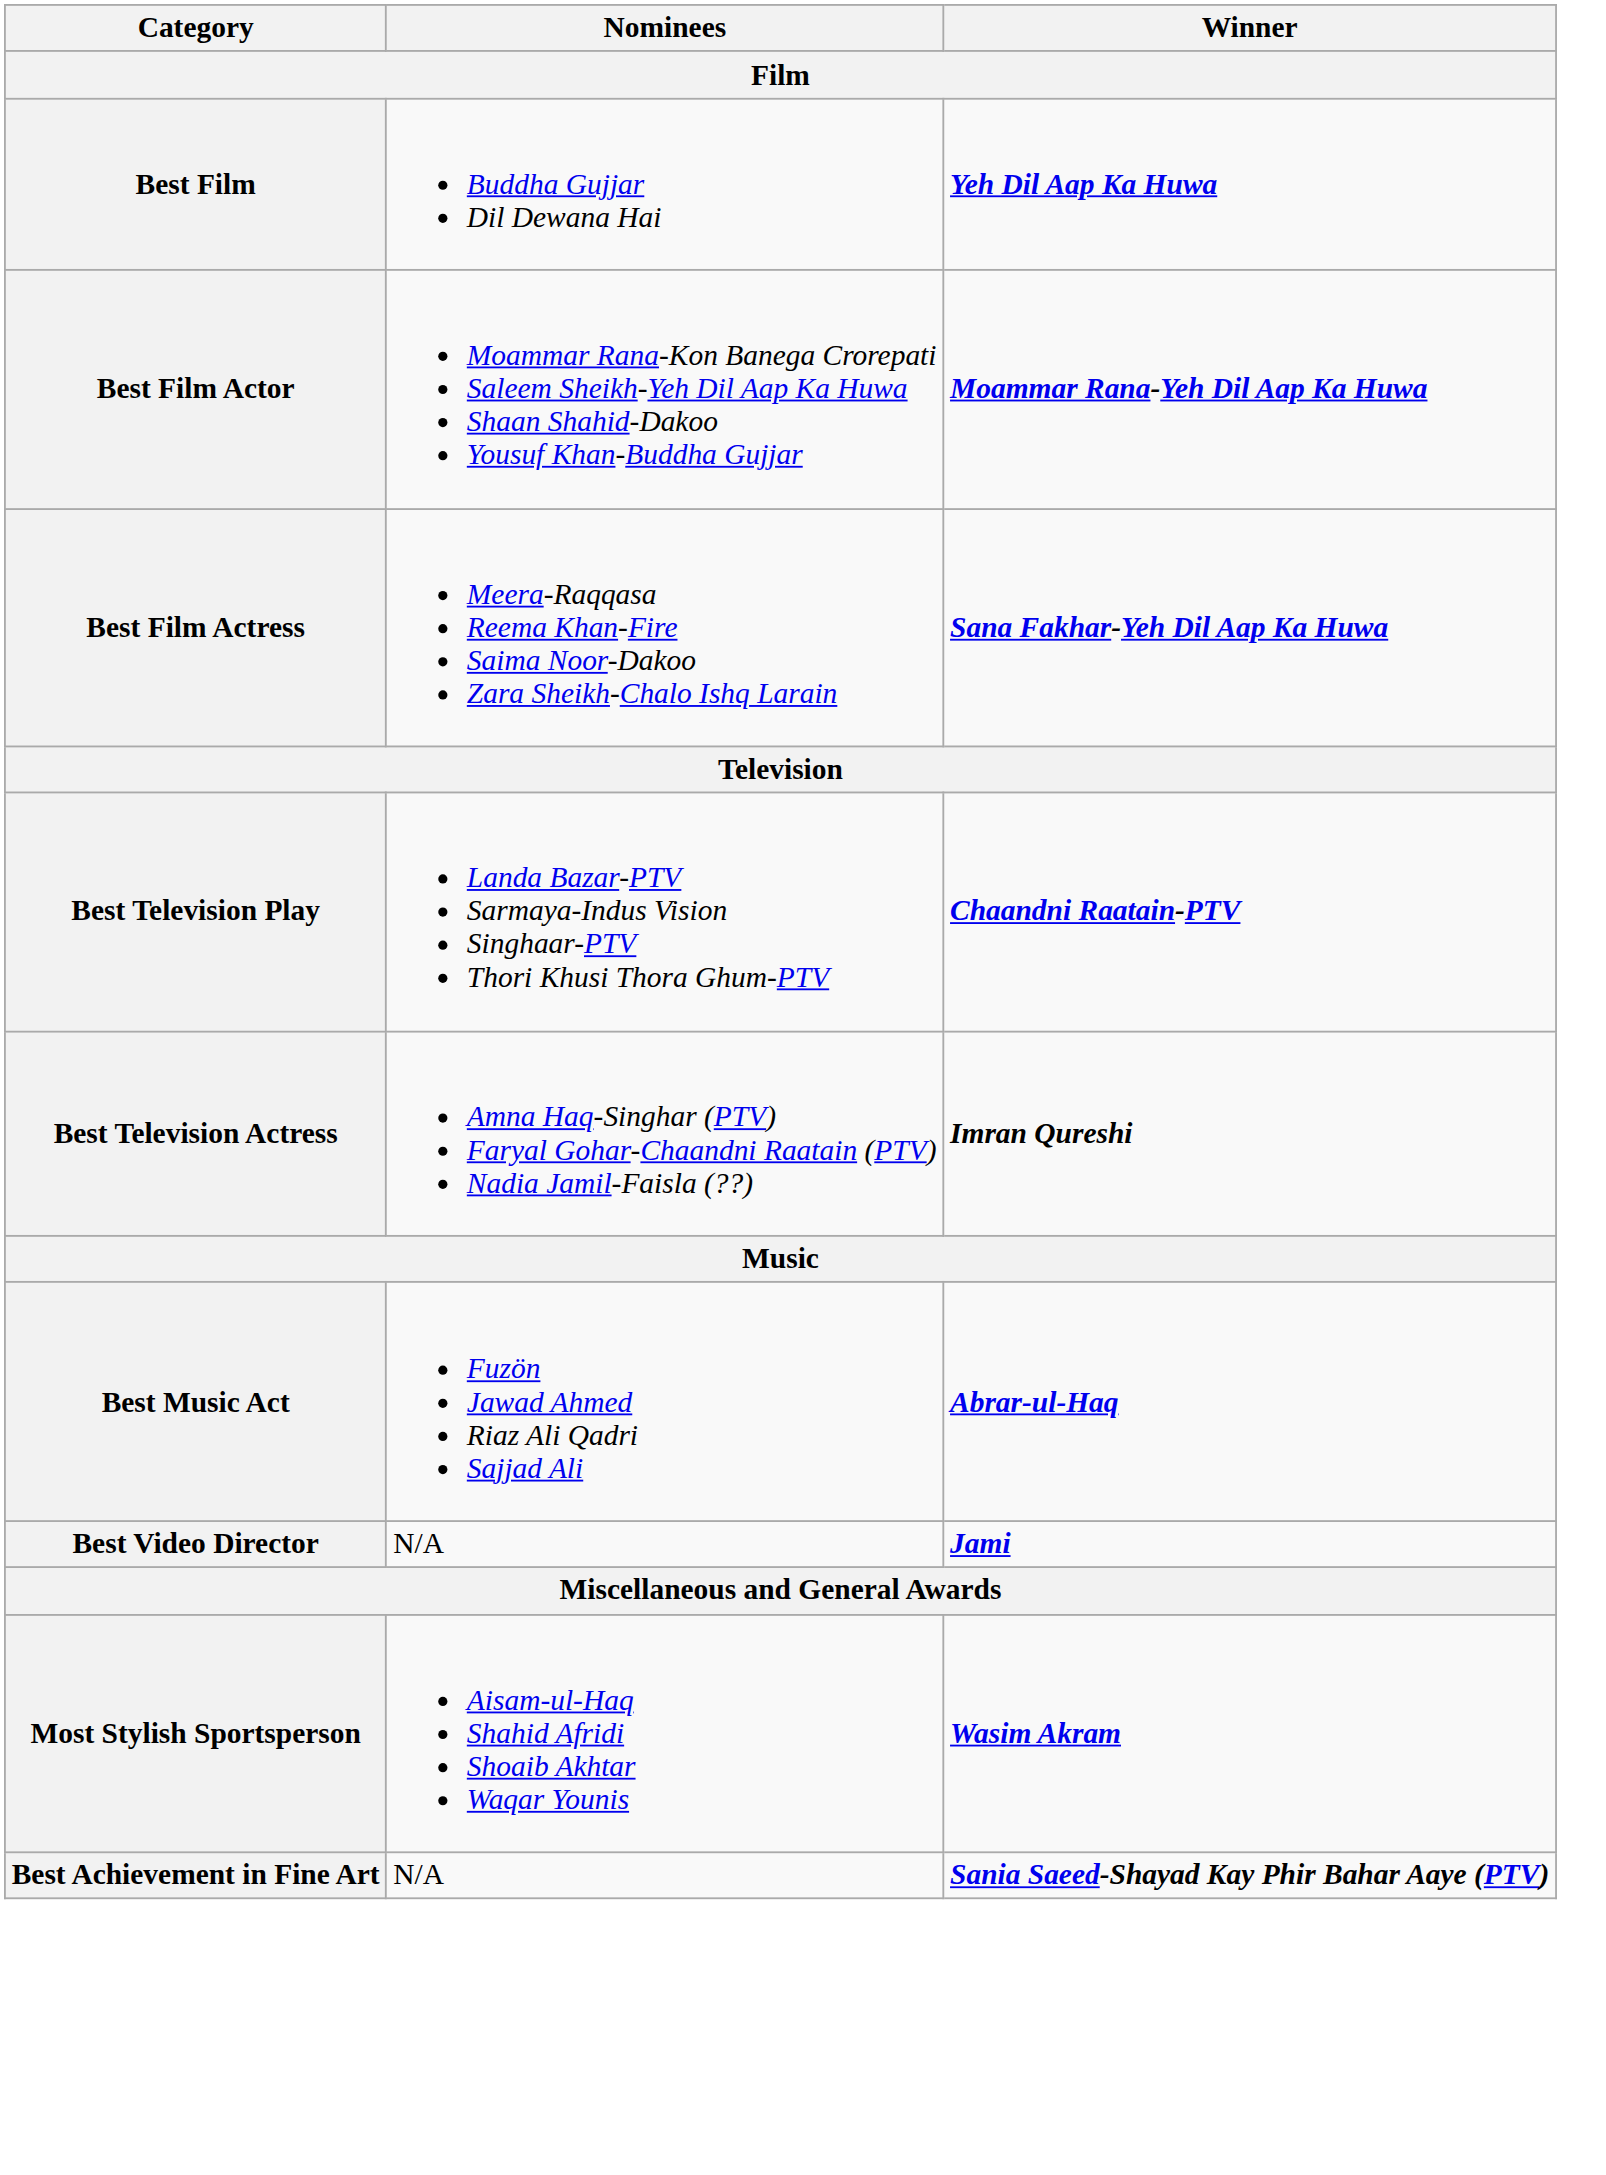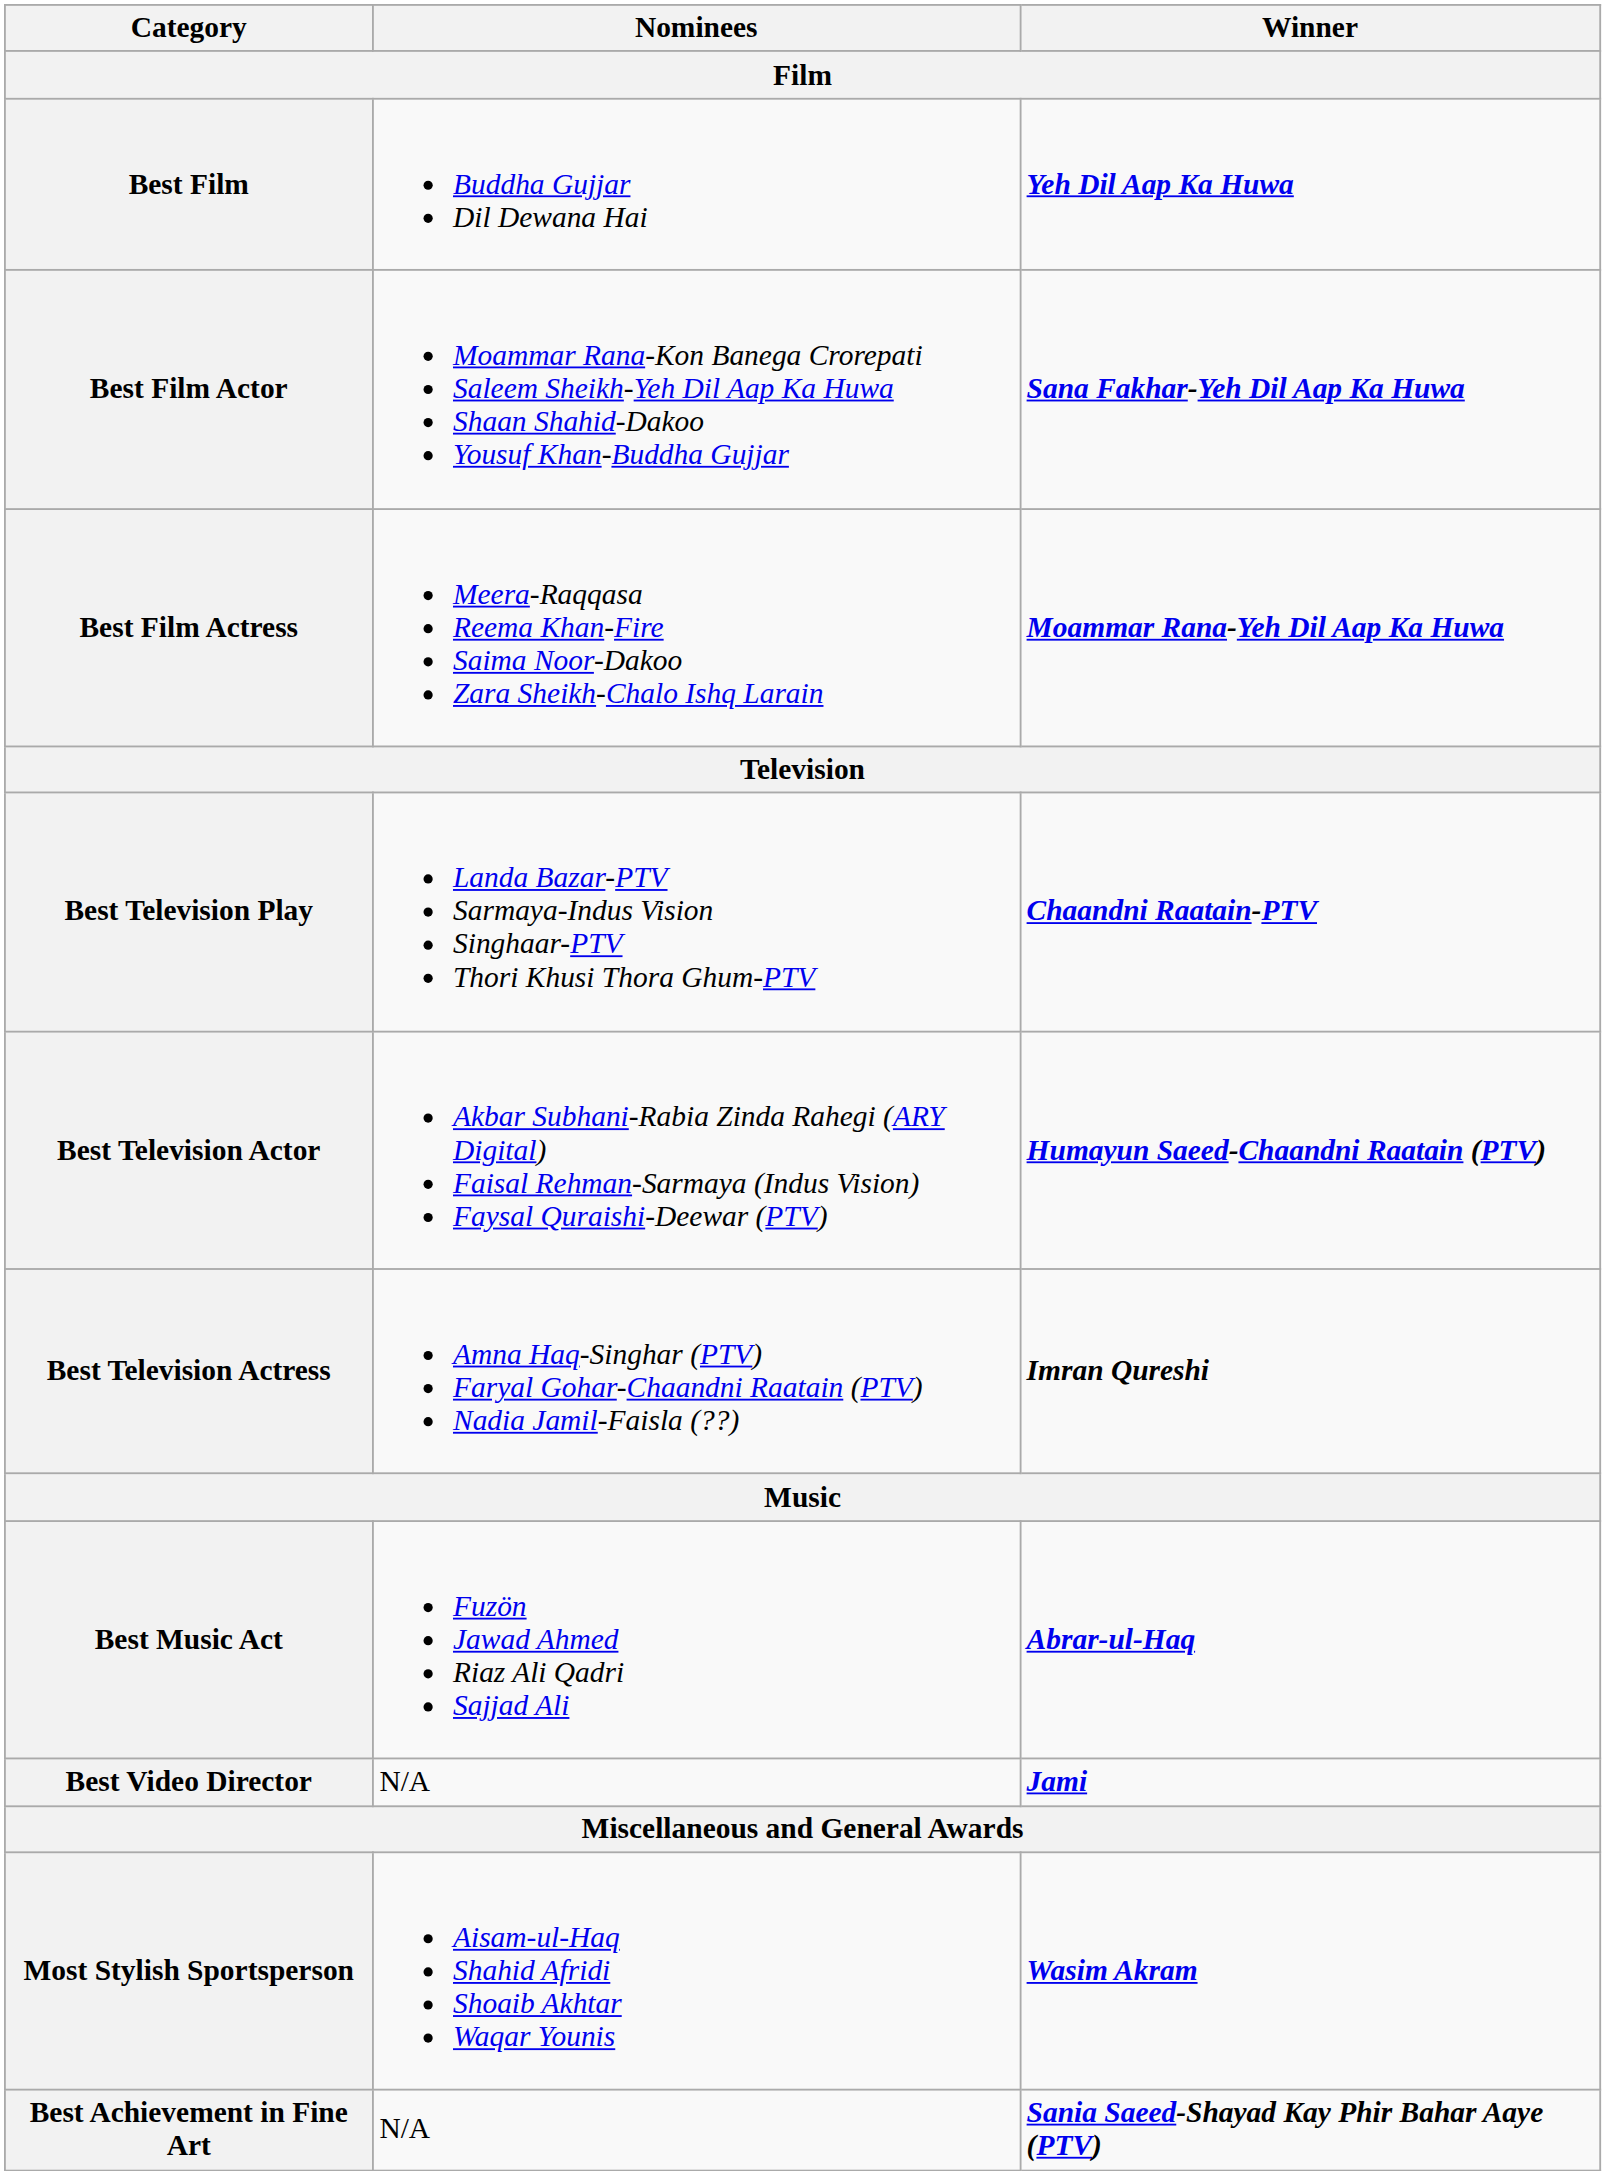Best Film Actor | Winner: Moammar Rana-Yeh Dil Aap Ka Huwa -> Sana Fakhar-Yeh Dil Aap Ka Huwa
Best Film Actress | Winner: Sana Fakhar-Yeh Dil Aap Ka Huwa -> Moammar Rana-Yeh Dil Aap Ka Huwa
+ row: Best Television Actor | Akbar Subhani-Rabia Zinda Rahegi (ARY Digital) Faisal Rehman-Sarmaya (Indus Vision) Faysal Quraishi-Deewar (PTV) | Humayun Saeed-Chaandni Raatain (PTV)
